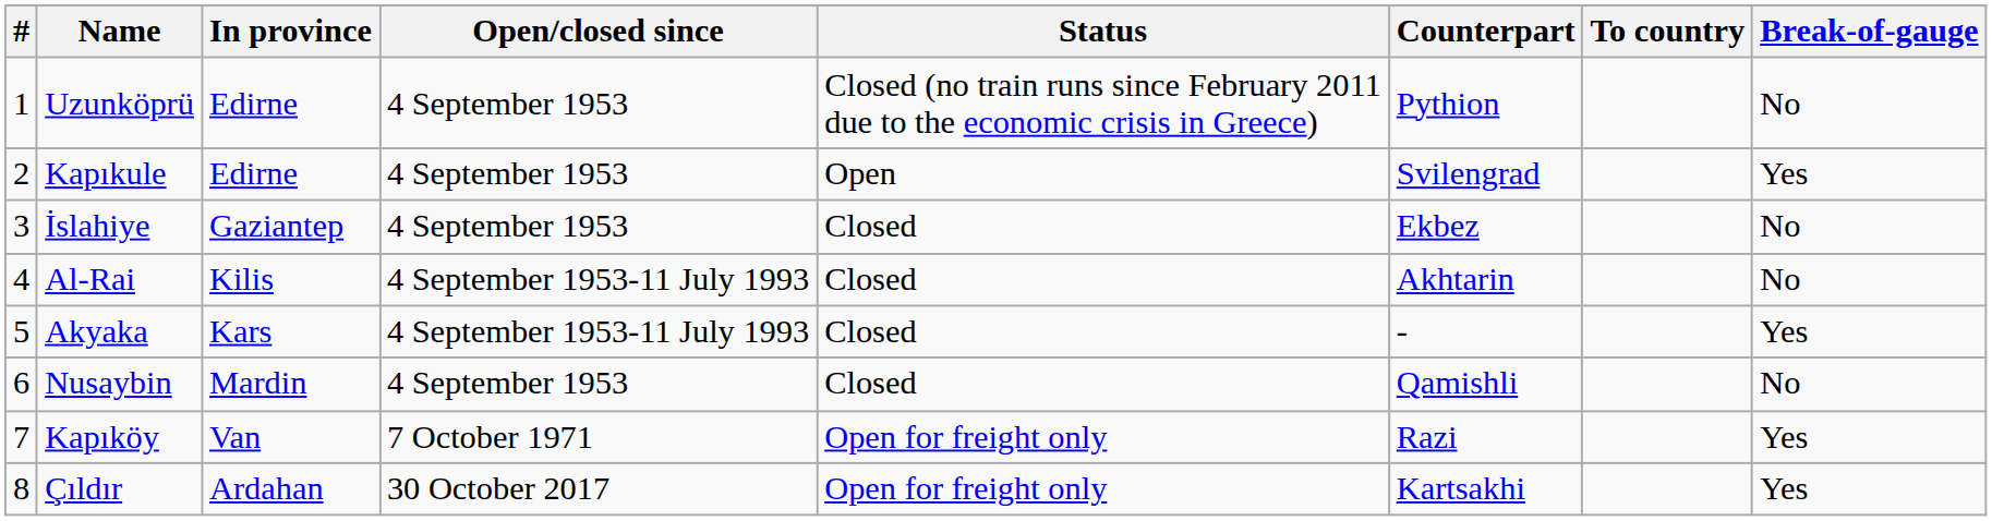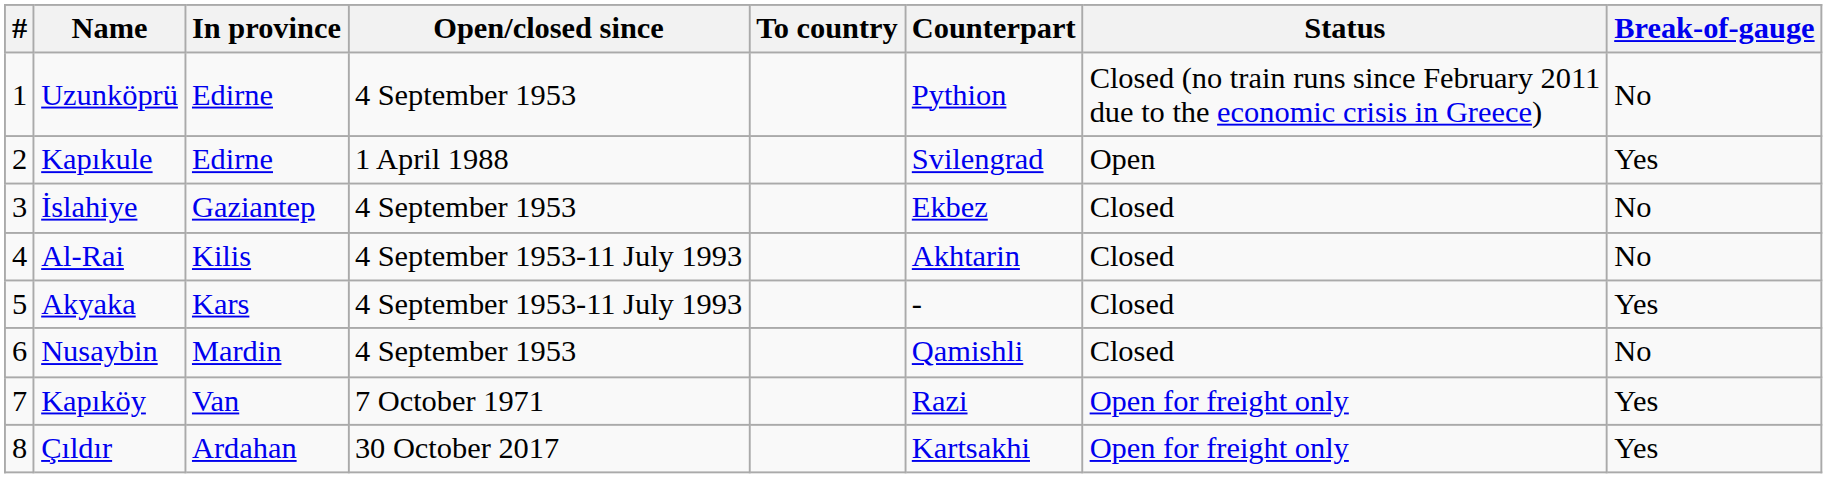columns swapped: To country <-> Status
Kapıkule | Open/closed since: 4 September 1953 -> 1 April 1988
